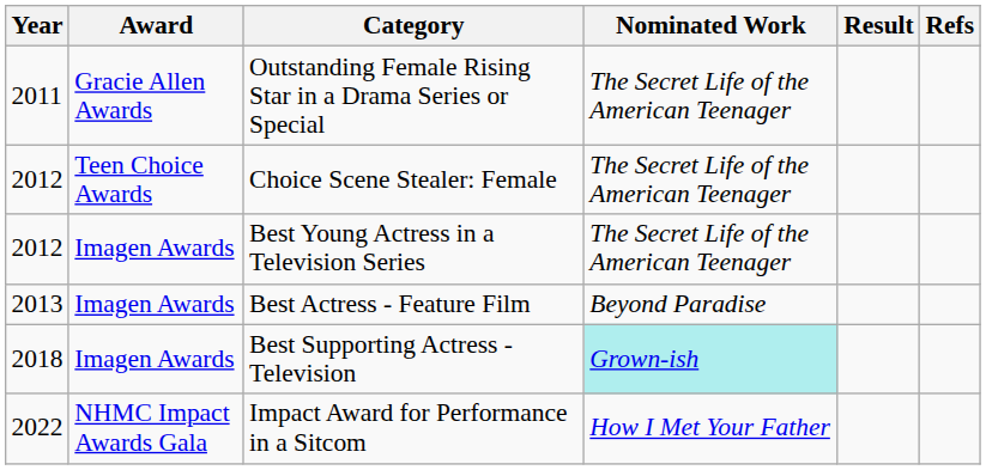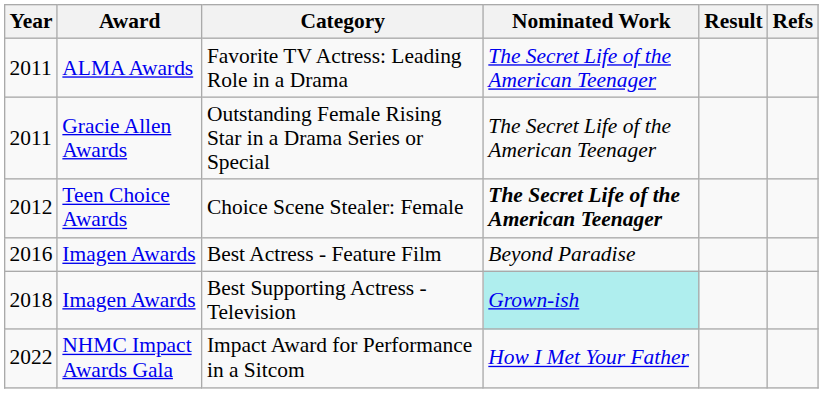+ row: 2011 | ALMA Awards | Favorite TV Actress: Leading Role in a Drama | The Secret Life of the American Teenager
Choice Scene Stealer: Female | Nominated Work: normal -> bold
- row: 2012 | Imagen Awards | Best Young Actress in a Television Series | The Secret Life of the American Teenager
Best Actress - Feature Film | Year: 2013 -> 2016
